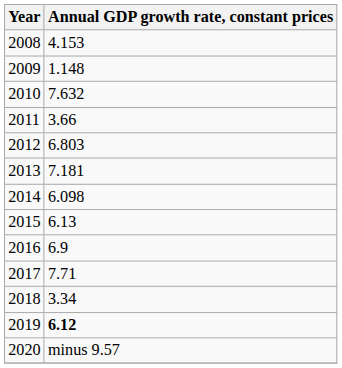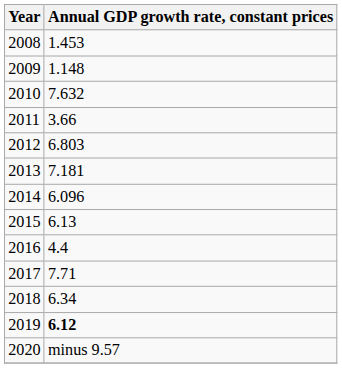2008 | Annual GDP growth rate, constant prices: 4.153 -> 1.453
2014 | Annual GDP growth rate, constant prices: 6.098 -> 6.096
2016 | Annual GDP growth rate, constant prices: 6.9 -> 4.4
2018 | Annual GDP growth rate, constant prices: 3.34 -> 6.34
